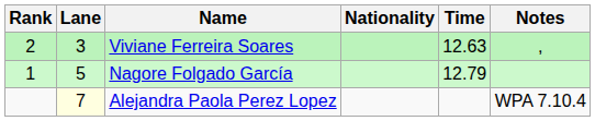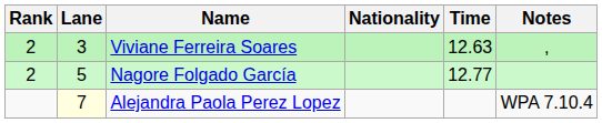Nagore Folgado García | Rank: 1 -> 2
Nagore Folgado García | Time: 12.79 -> 12.77
